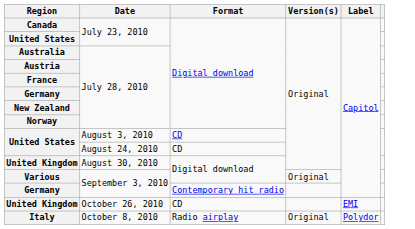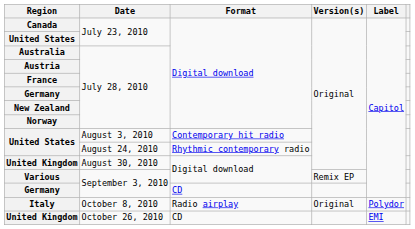United States / August 3, 2010 | Format: CD -> Contemporary hit radio
United States / August 24, 2010 | Format: CD -> Rhythmic contemporary radio
Various | Version(s): Original -> Remix EP
Germany / September 3, 2010 | Format: Contemporary hit radio -> CD
rows swapped: Italy <-> United Kingdom / October 26, 2010
